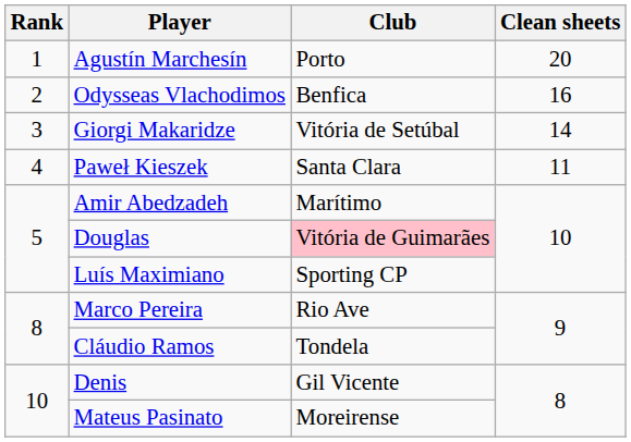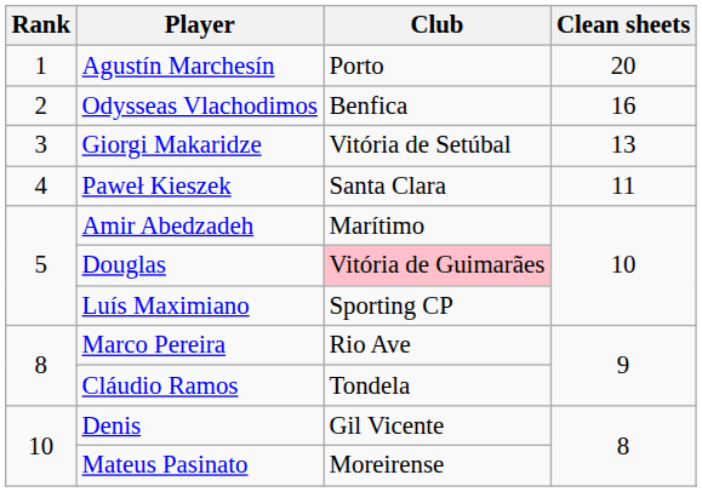Giorgi Makaridze | Clean sheets: 14 -> 13
